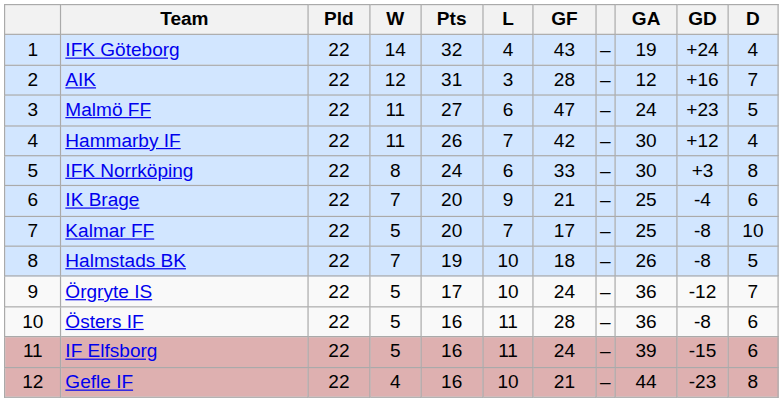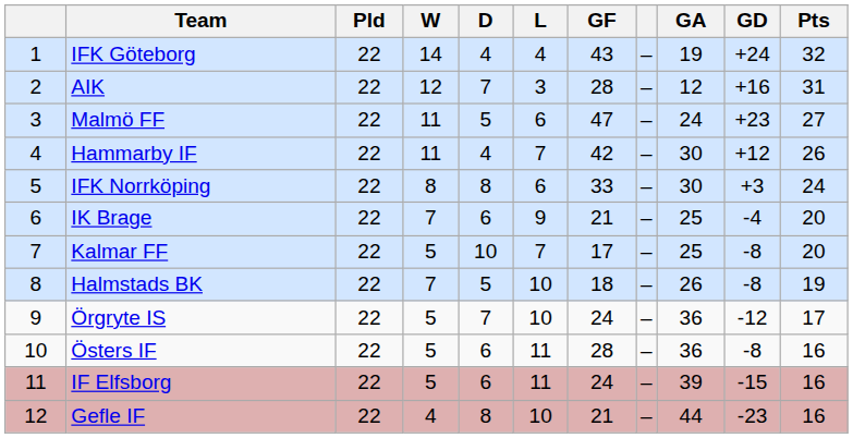columns swapped: D <-> Pts
